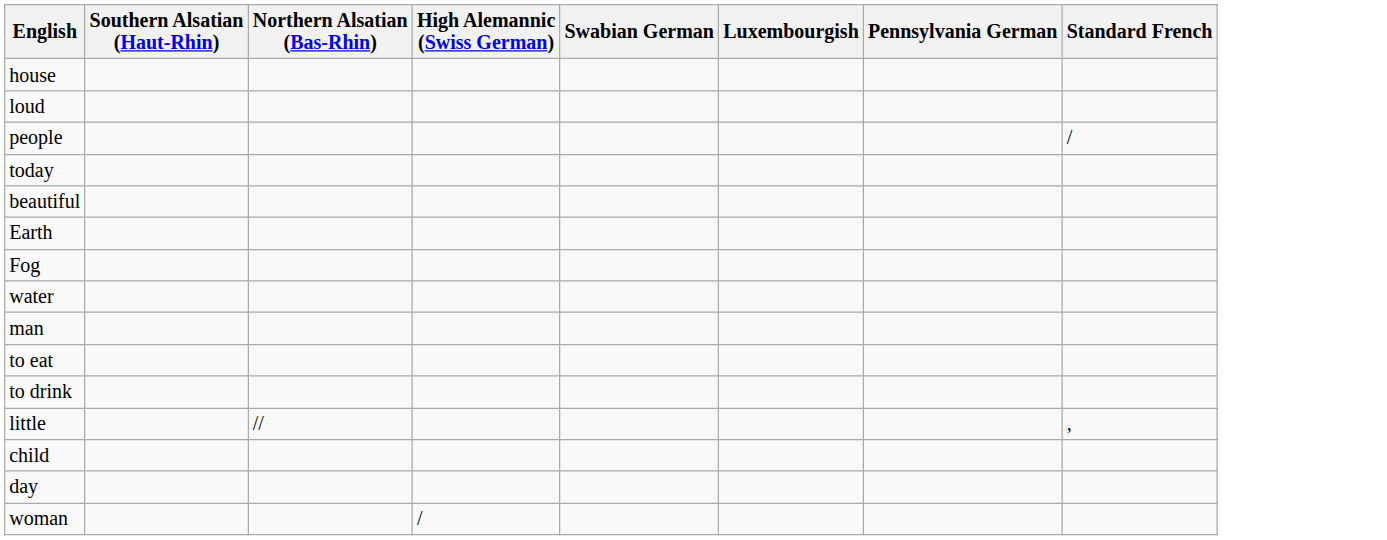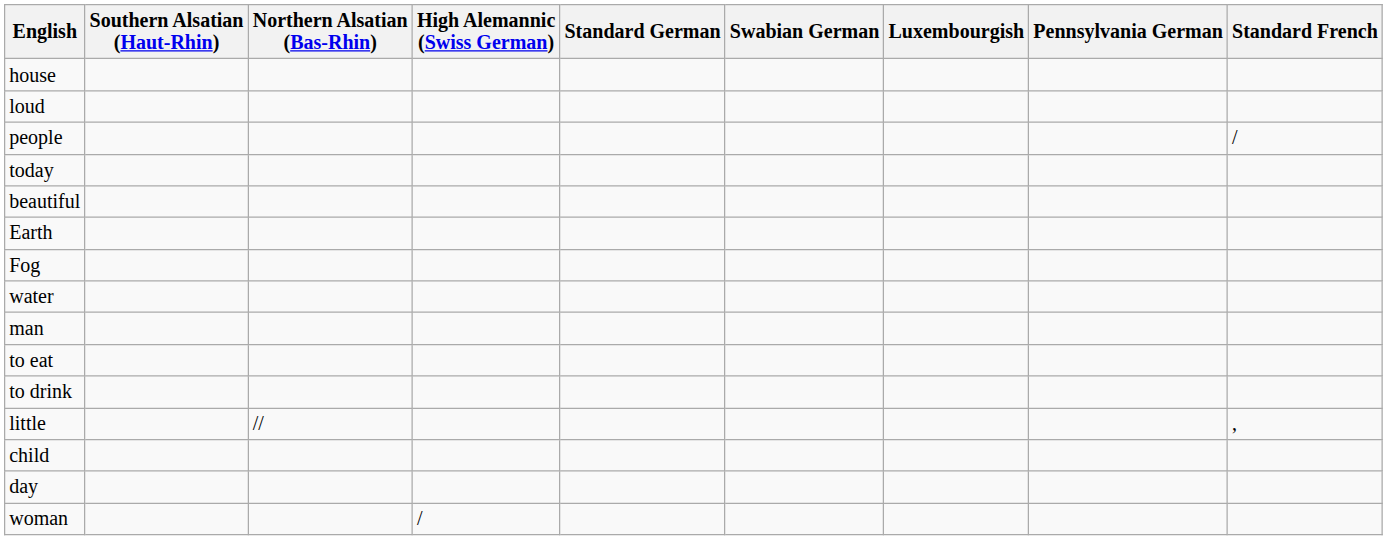+ column: Standard German
